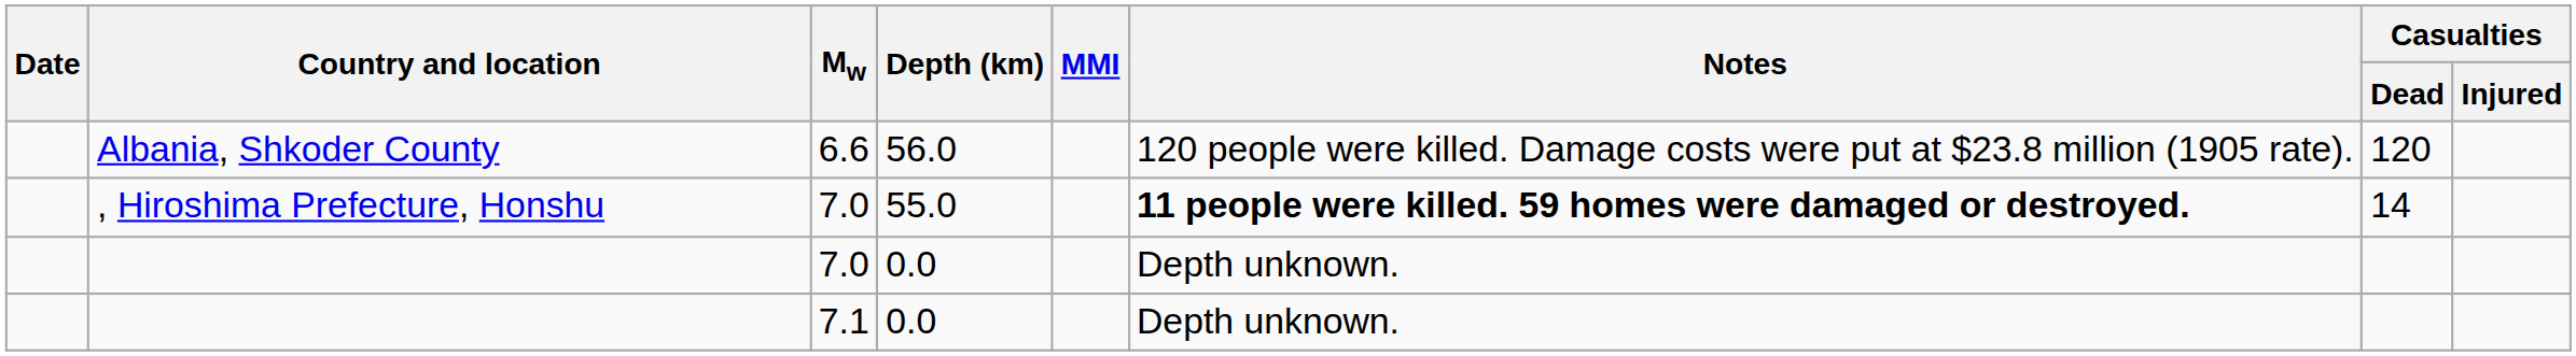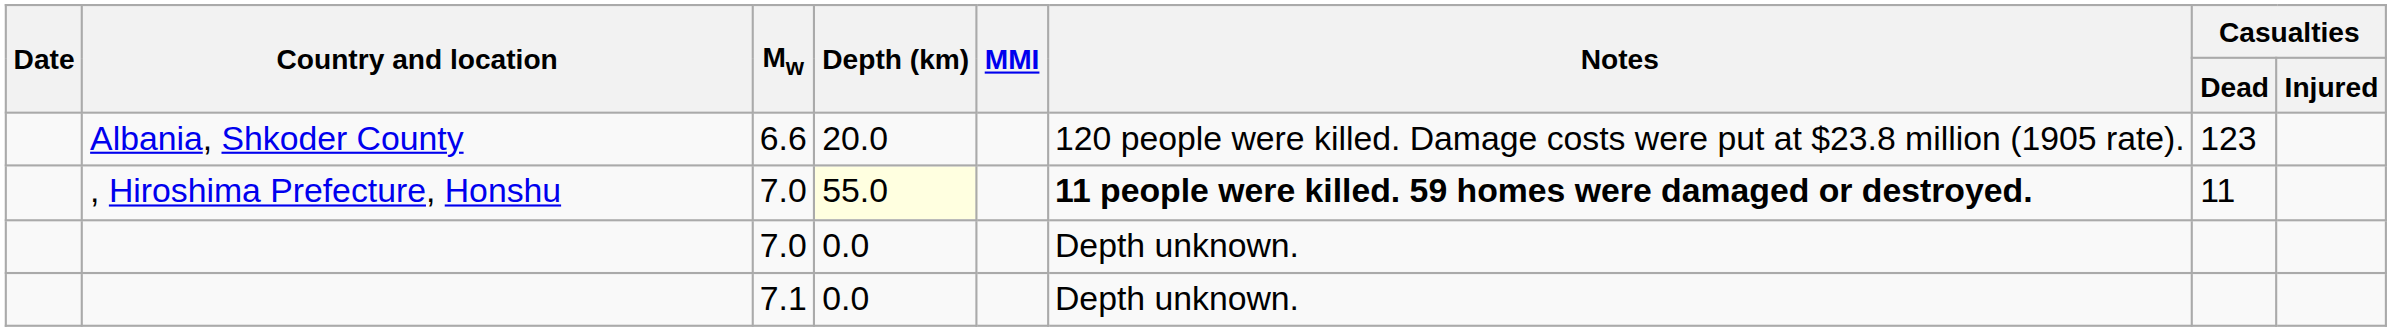Albania, Shkoder County | Depth (km): 56.0 -> 20.0
Albania, Shkoder County | Casualties / Dead: 120 -> 123
, Hiroshima Prefecture, Honshu | Depth (km): no background -> lightyellow background
, Hiroshima Prefecture, Honshu | Casualties / Dead: 14 -> 11
